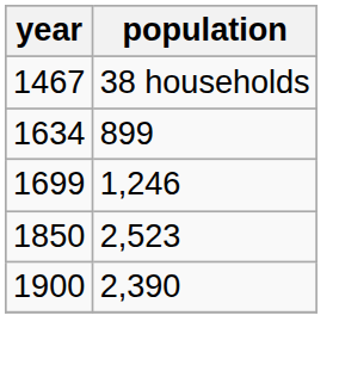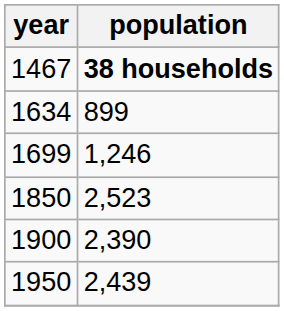1467 | population: normal -> bold
+ row: 1950 | 2,439
